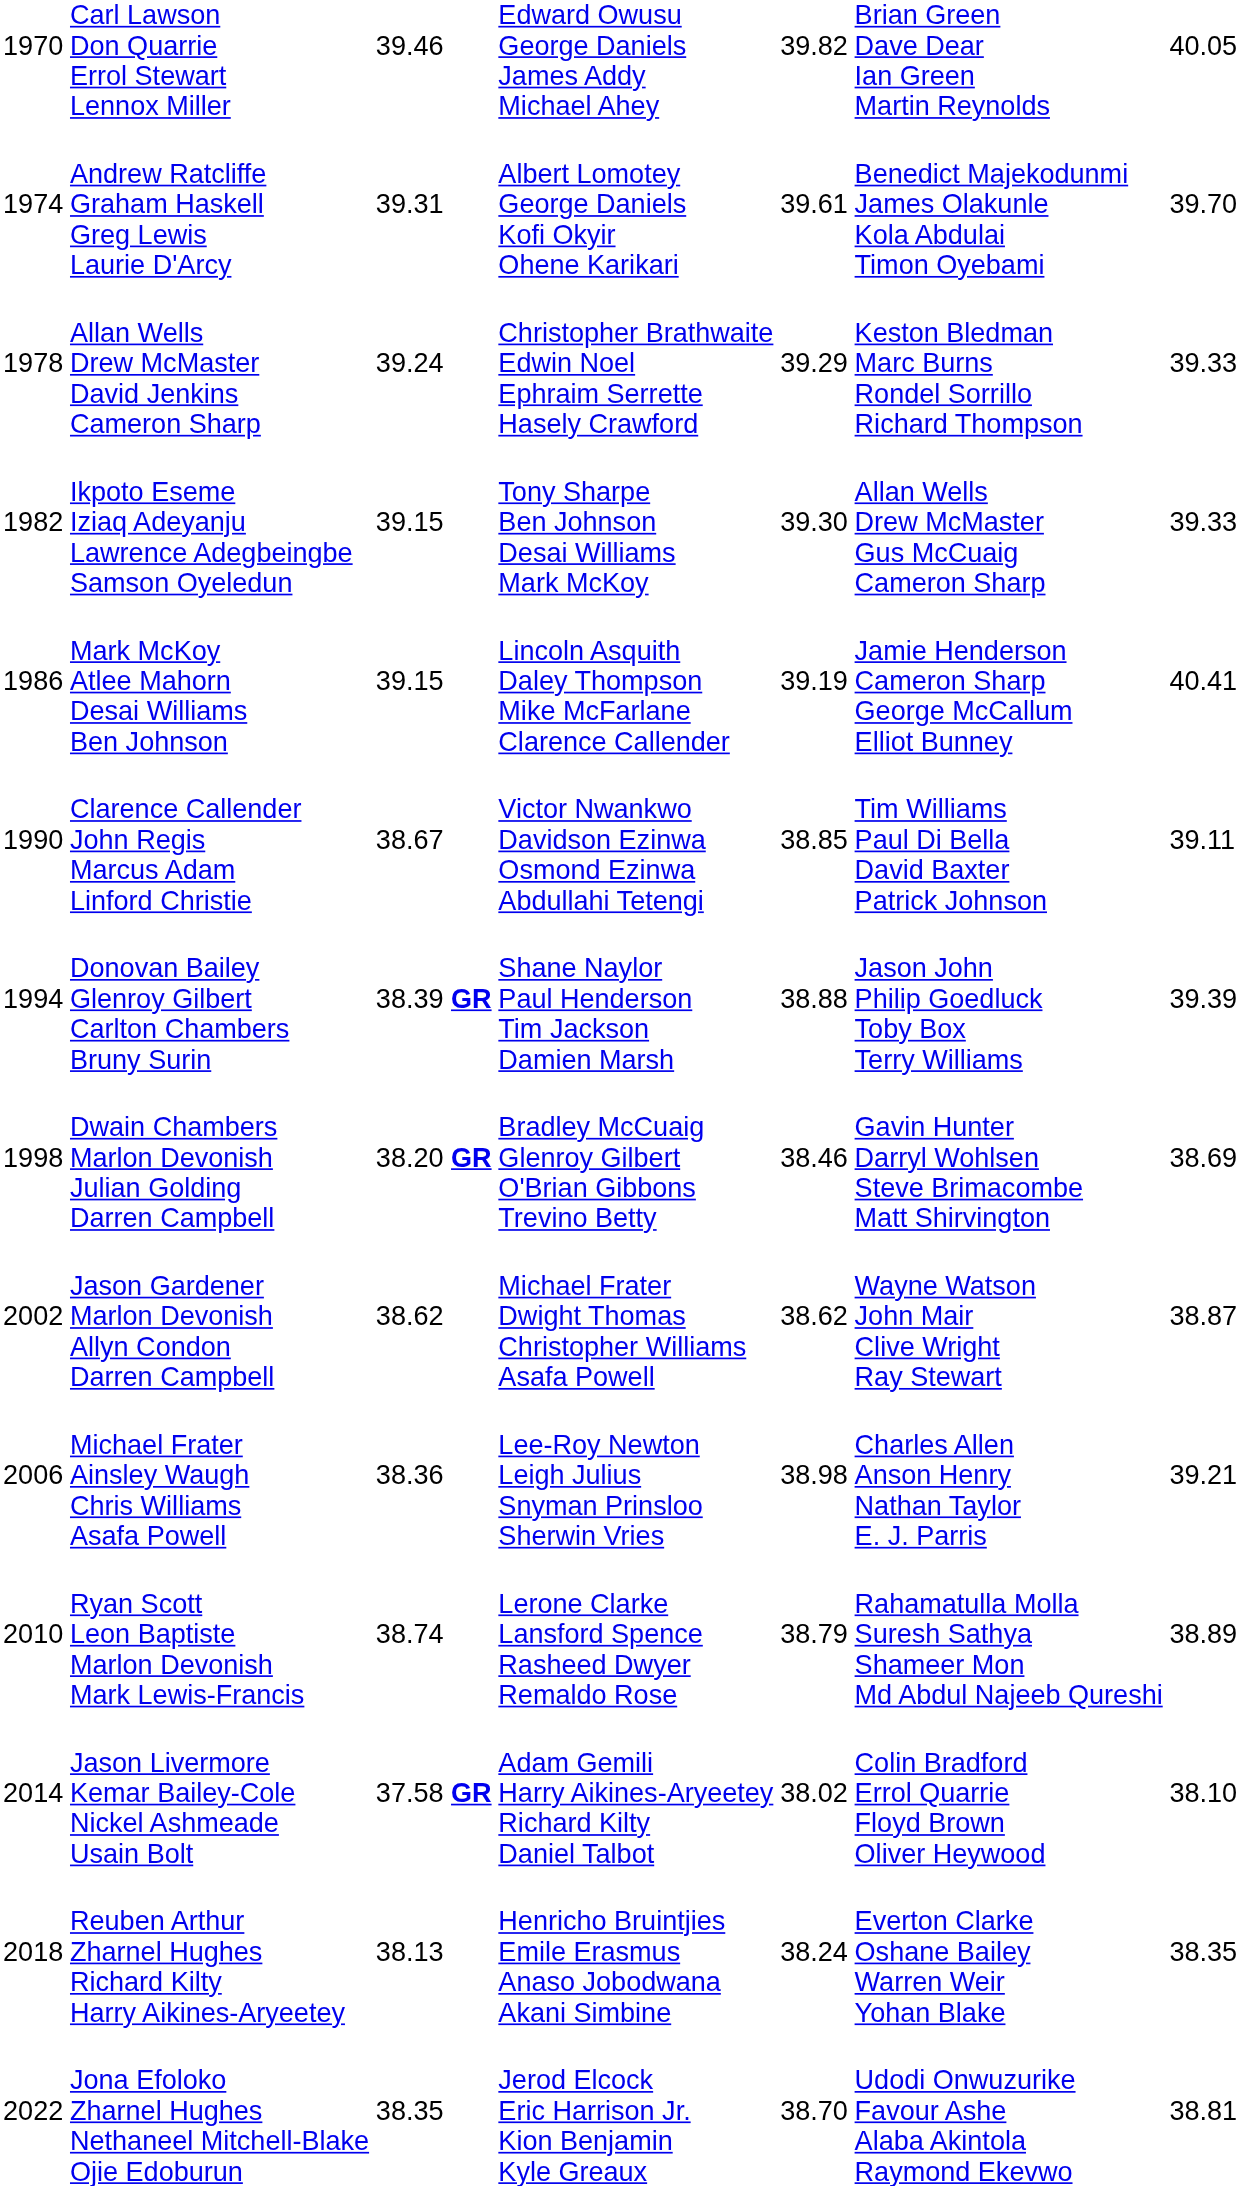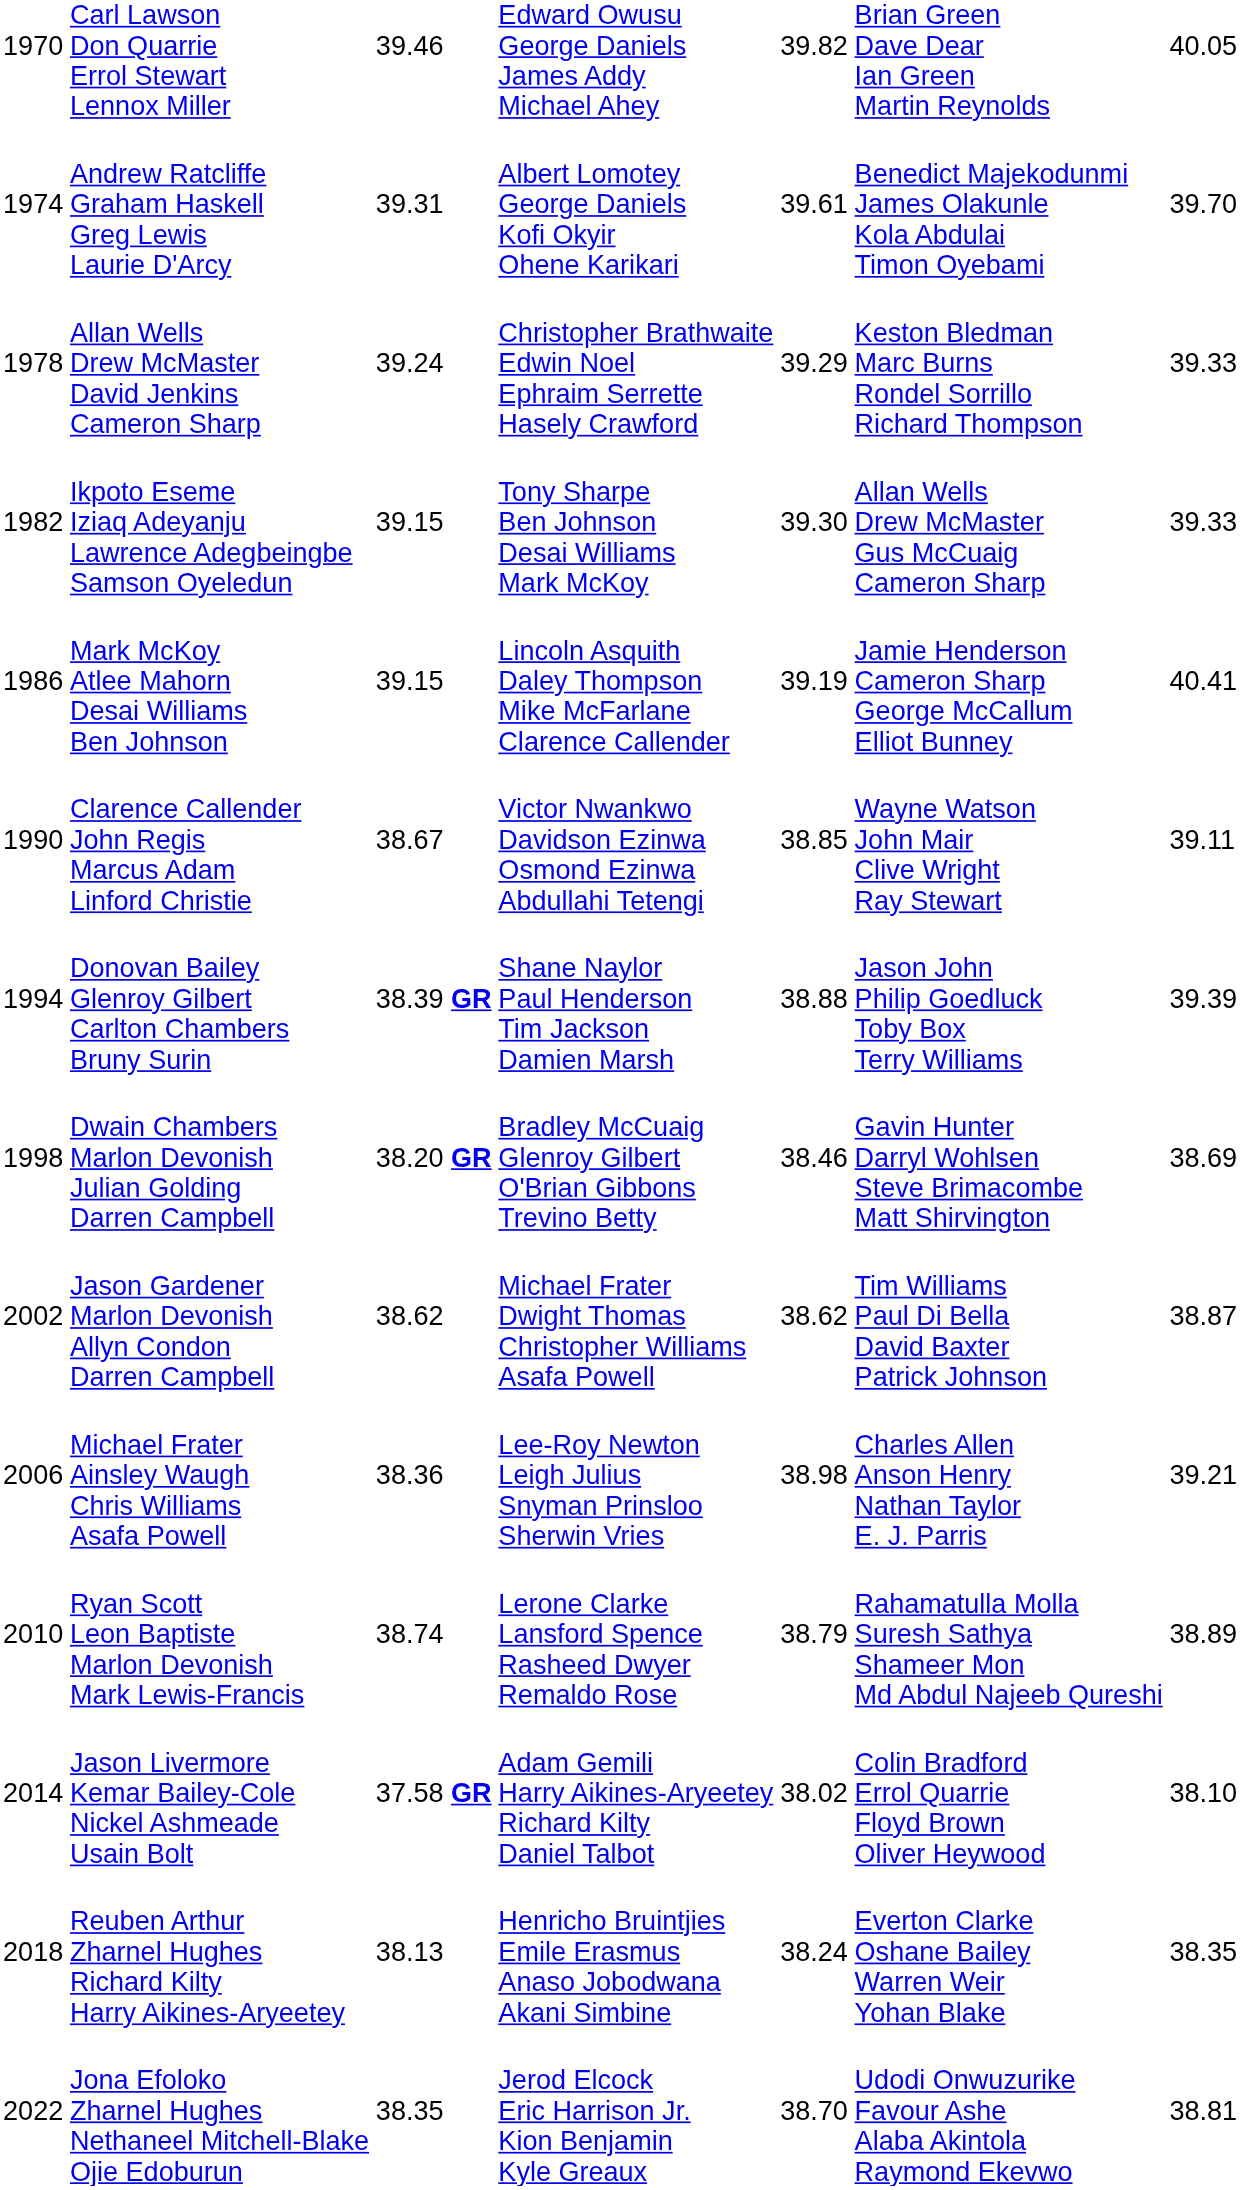Clarence Callender John Regis Marcus Adam Linford Christie | column 6: Tim Williams Paul Di Bella David Baxter Patrick Johnson -> Wayne Watson John Mair Clive Wright Ray Stewart
Jason Gardener Marlon Devonish Allyn Condon Darren Campbell | column 6: Wayne Watson John Mair Clive Wright Ray Stewart -> Tim Williams Paul Di Bella David Baxter Patrick Johnson
